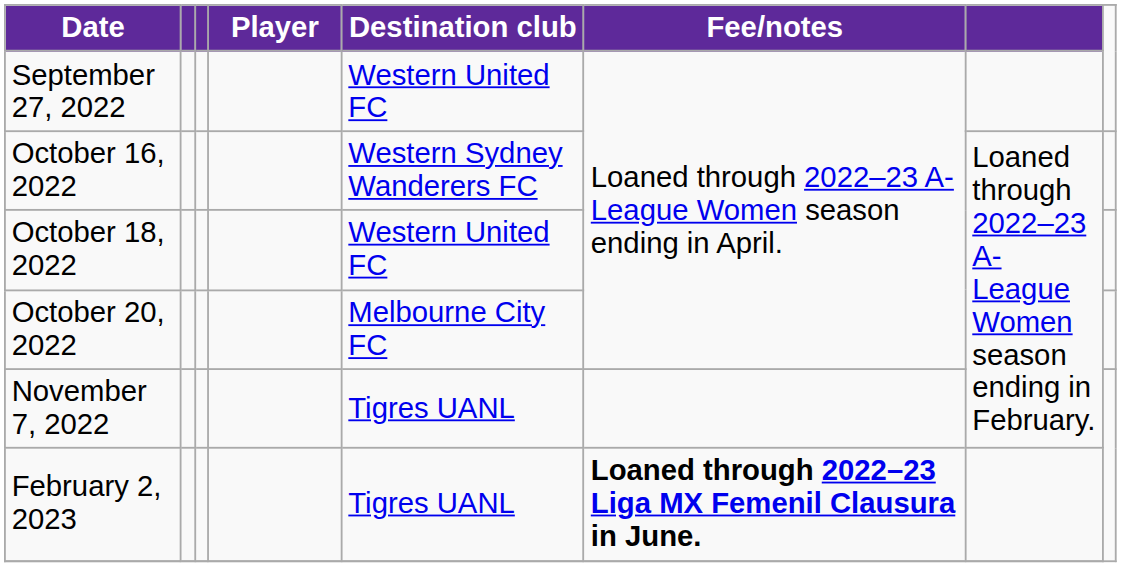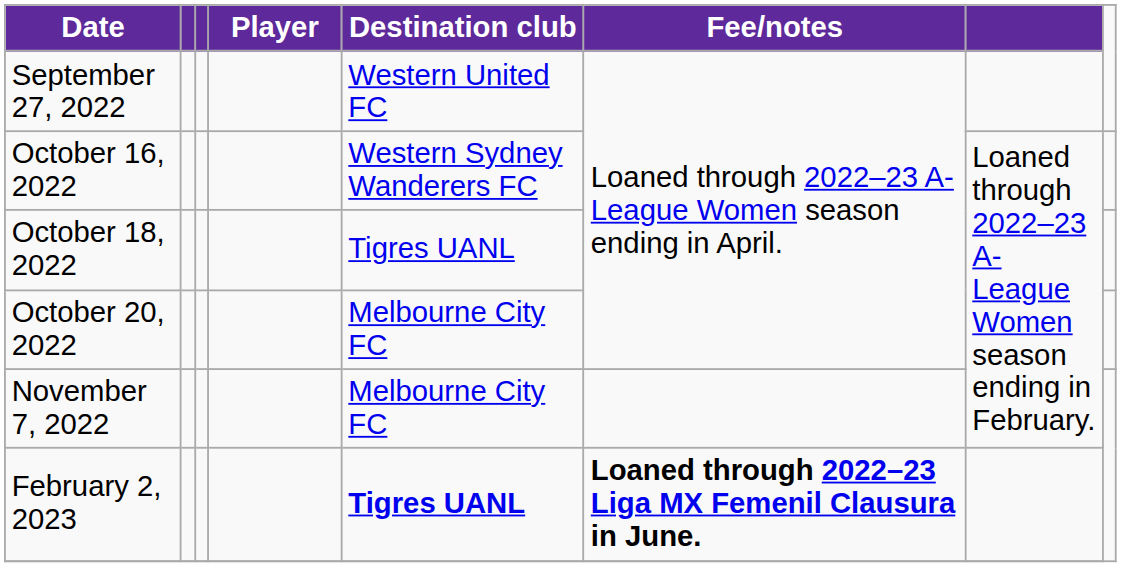October 18, 2022 | Destination club: Western United FC -> Tigres UANL
November 7, 2022 | Destination club: Tigres UANL -> Melbourne City FC
February 2, 2023 | Destination club: normal -> bold
